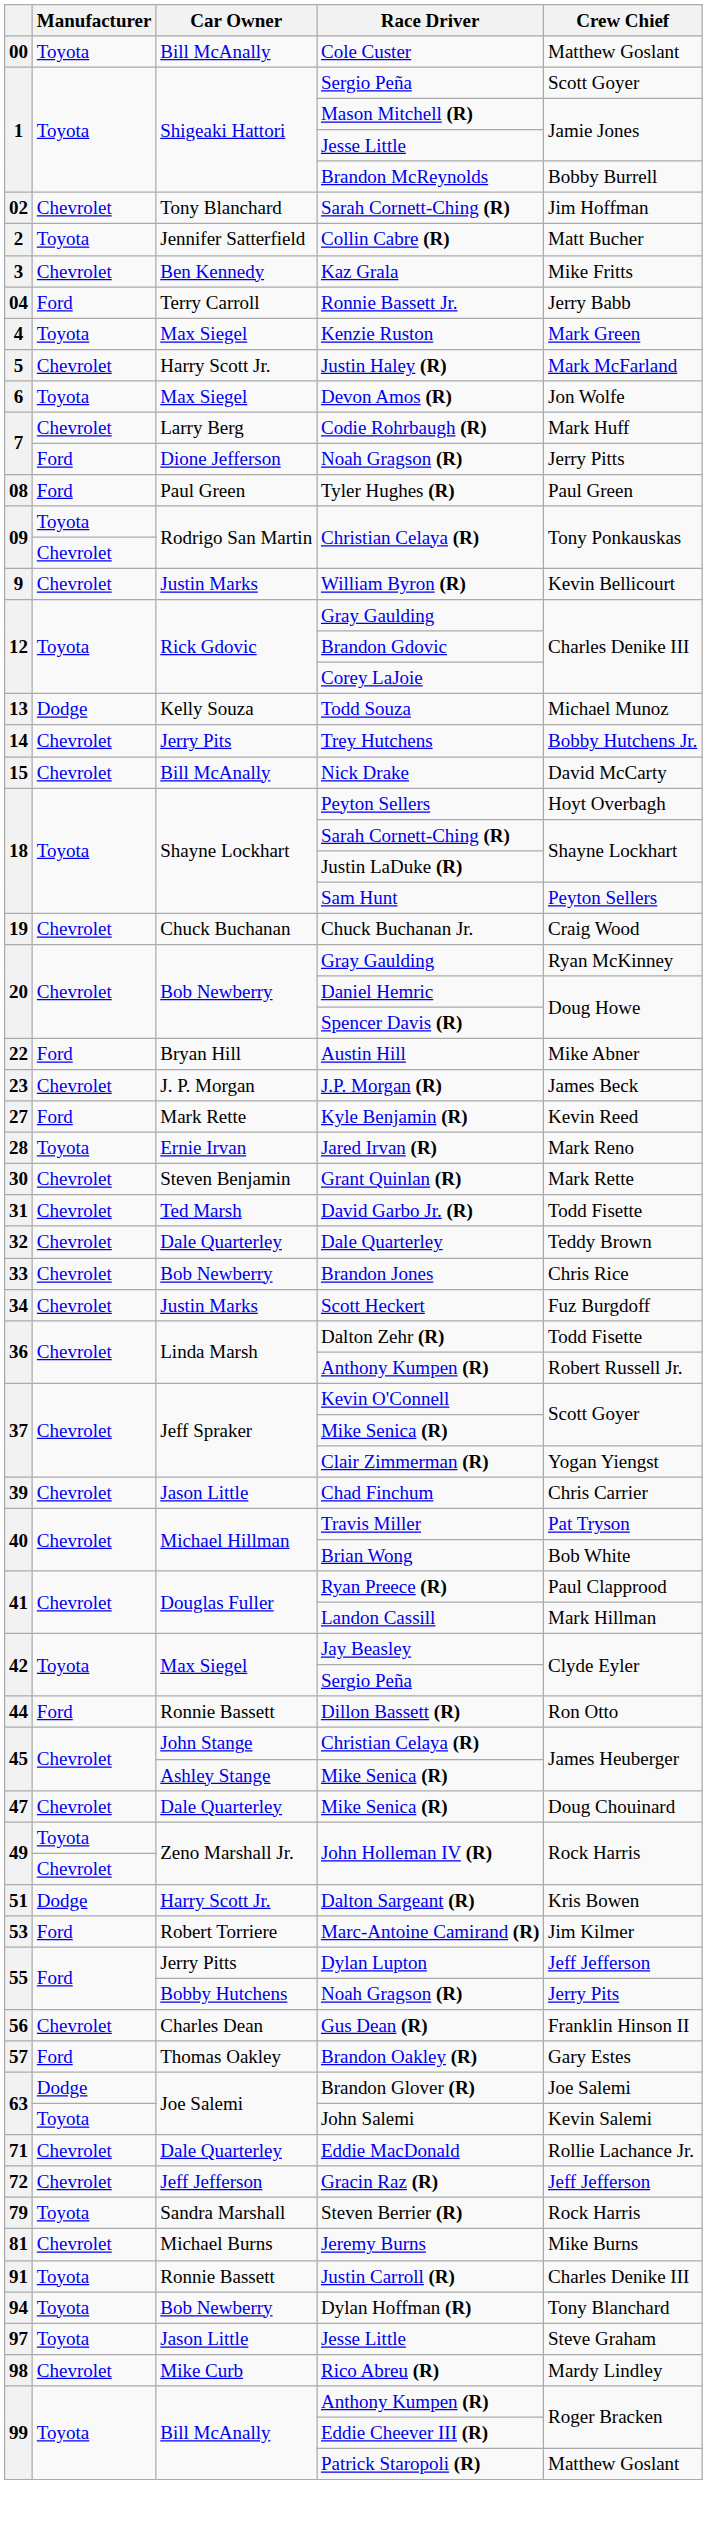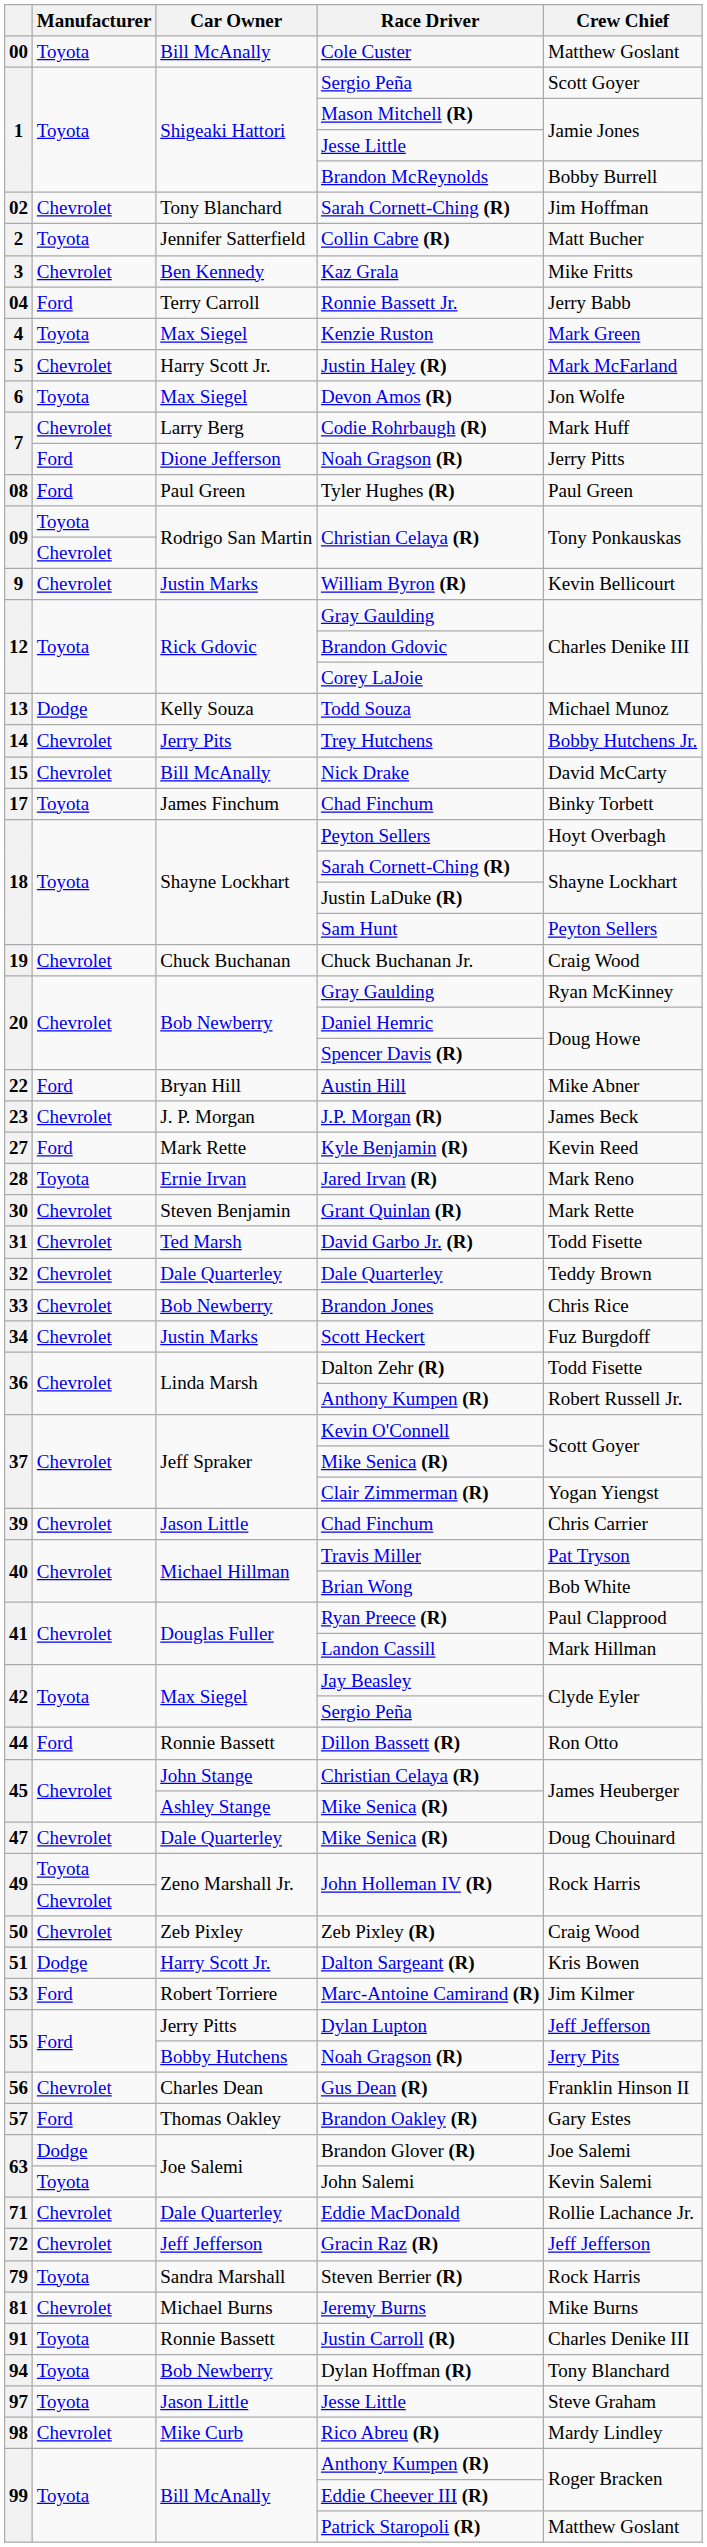+ row: 17 | Toyota | James Finchum | Chad Finchum | Binky Torbett
+ row: 50 | Chevrolet | Zeb Pixley | Zeb Pixley (R) | Craig Wood
